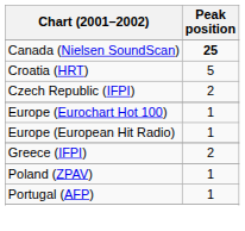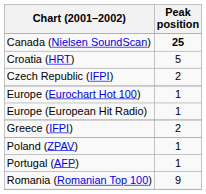+ row: Romania (Romanian Top 100) | 9
